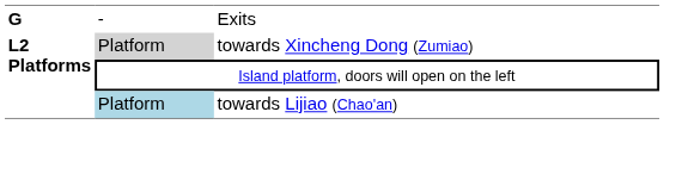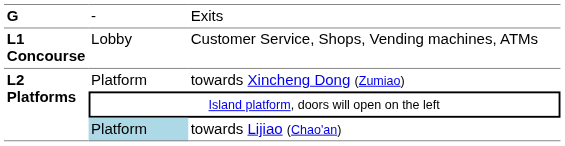+ row: L1 Concourse | Lobby | Customer Service, Shops, Vending machines, ATMs
towards Xincheng Dong (Zumiao) | column 2: lightgrey background -> no background
